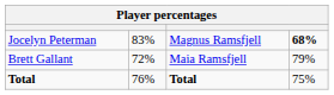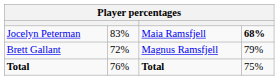Jocelyn Peterman | column 3: Magnus Ramsfjell -> Maia Ramsfjell
Brett Gallant | column 3: Maia Ramsfjell -> Magnus Ramsfjell
